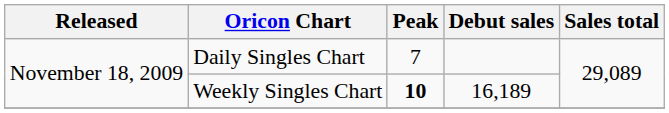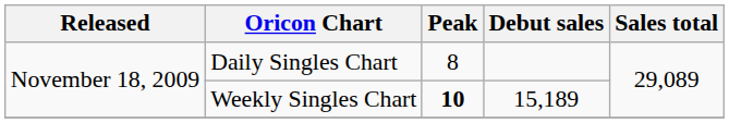Daily Singles Chart | Peak: 7 -> 8
Weekly Singles Chart | Debut sales: 16,189 -> 15,189
